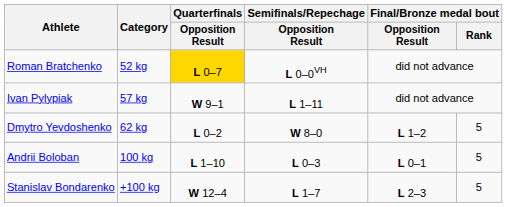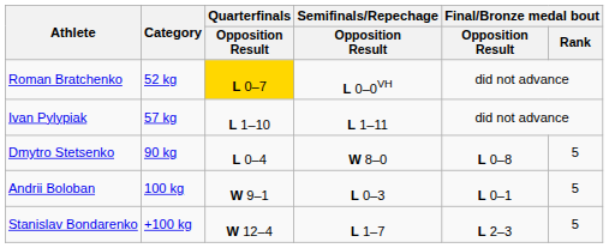Ivan Pylypiak | Quarterfinals / Opposition Result: W 9–1 -> L 1–10
- row: Dmytro Yevdoshenko | 62 kg | L 0–2 | W 8–0 | L 1–2 | 5
+ row: Dmytro Stetsenko | 90 kg | L 0–4 | W 8–0 | L 0–8 | 5
Andrii Boloban | Quarterfinals / Opposition Result: L 1–10 -> W 9–1
